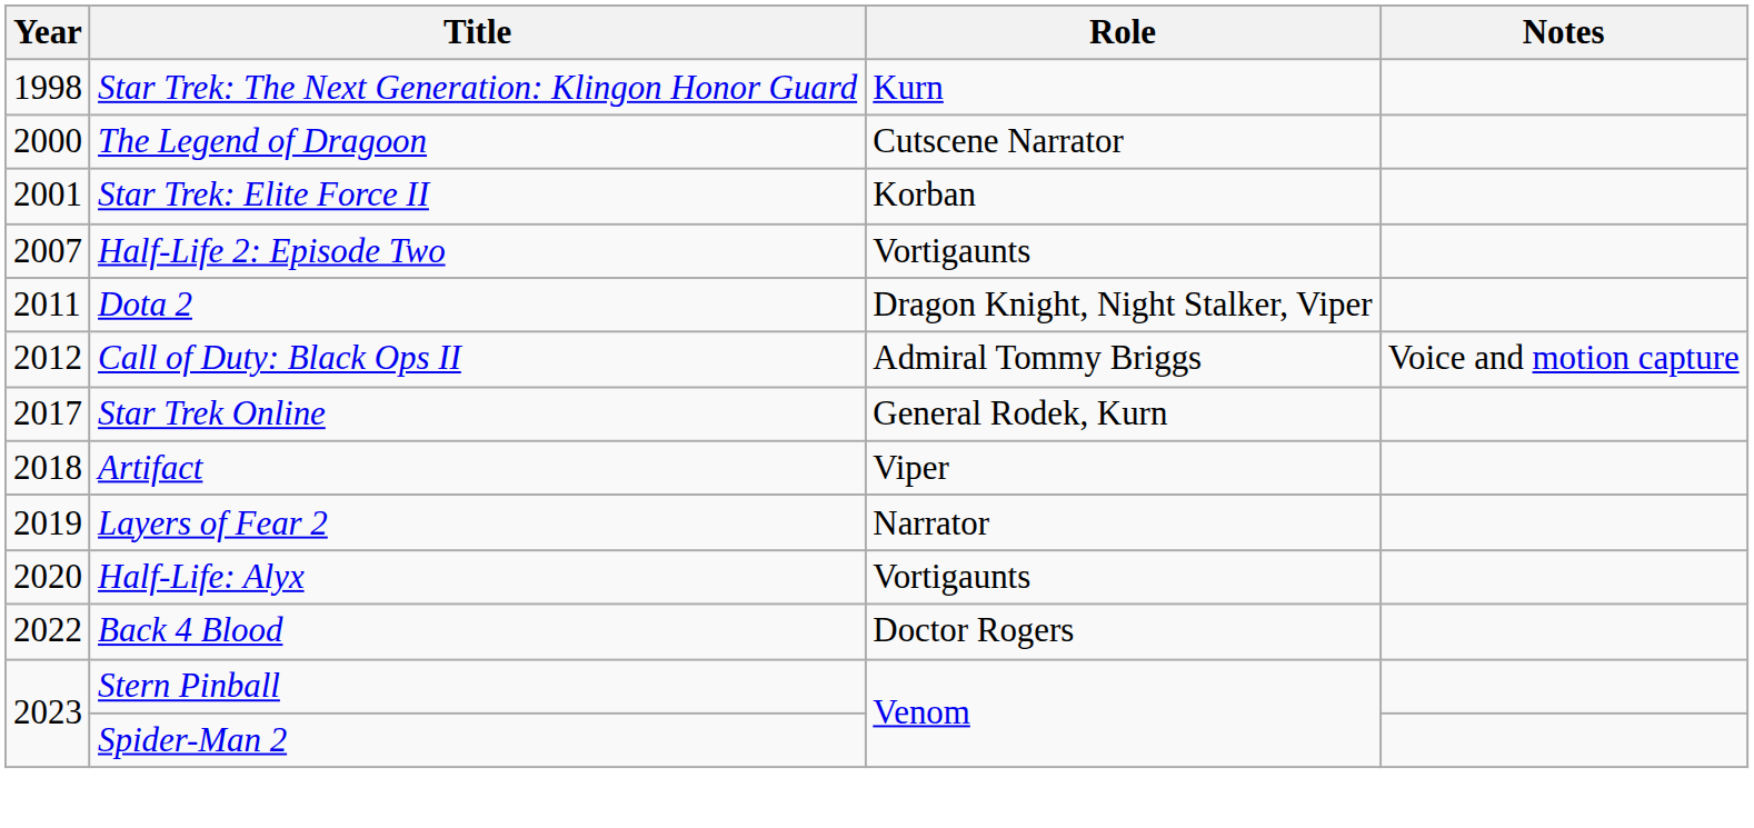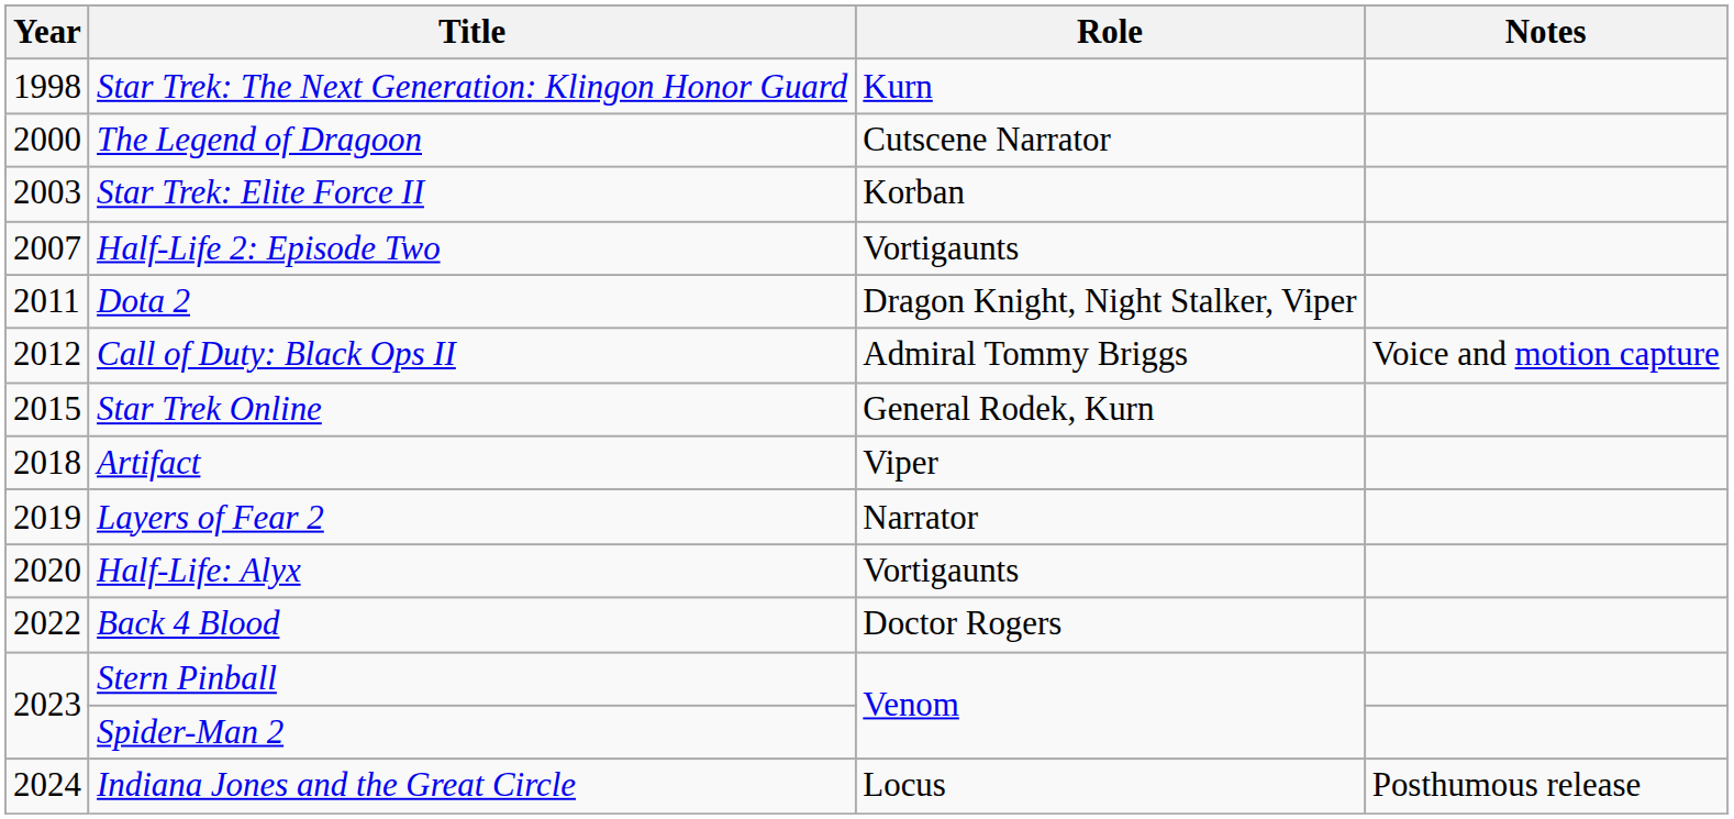Star Trek: Elite Force II | Year: 2001 -> 2003
Star Trek Online | Year: 2017 -> 2015
+ row: 2024 | Indiana Jones and the Great Circle | Locus | Posthumous release
